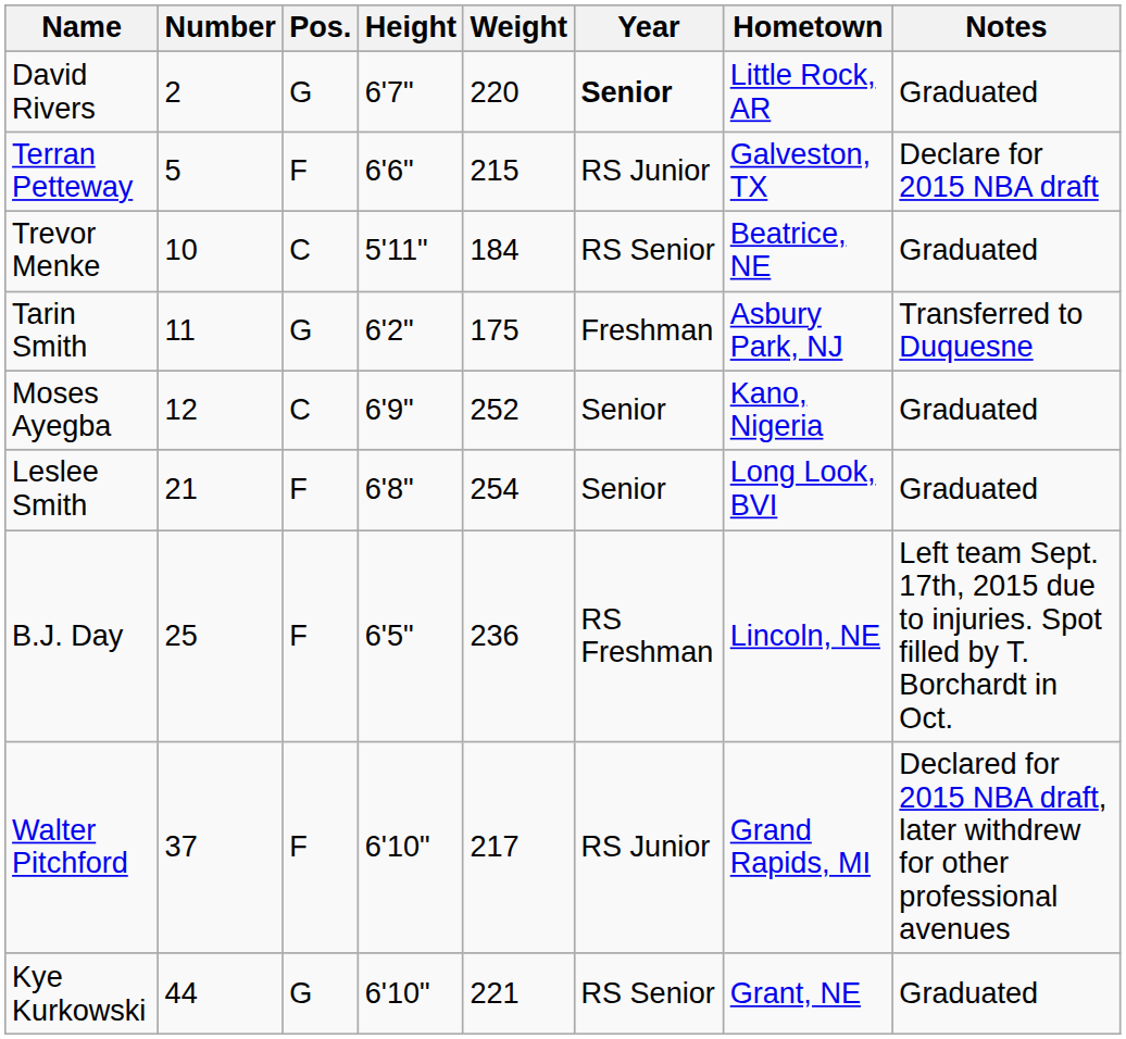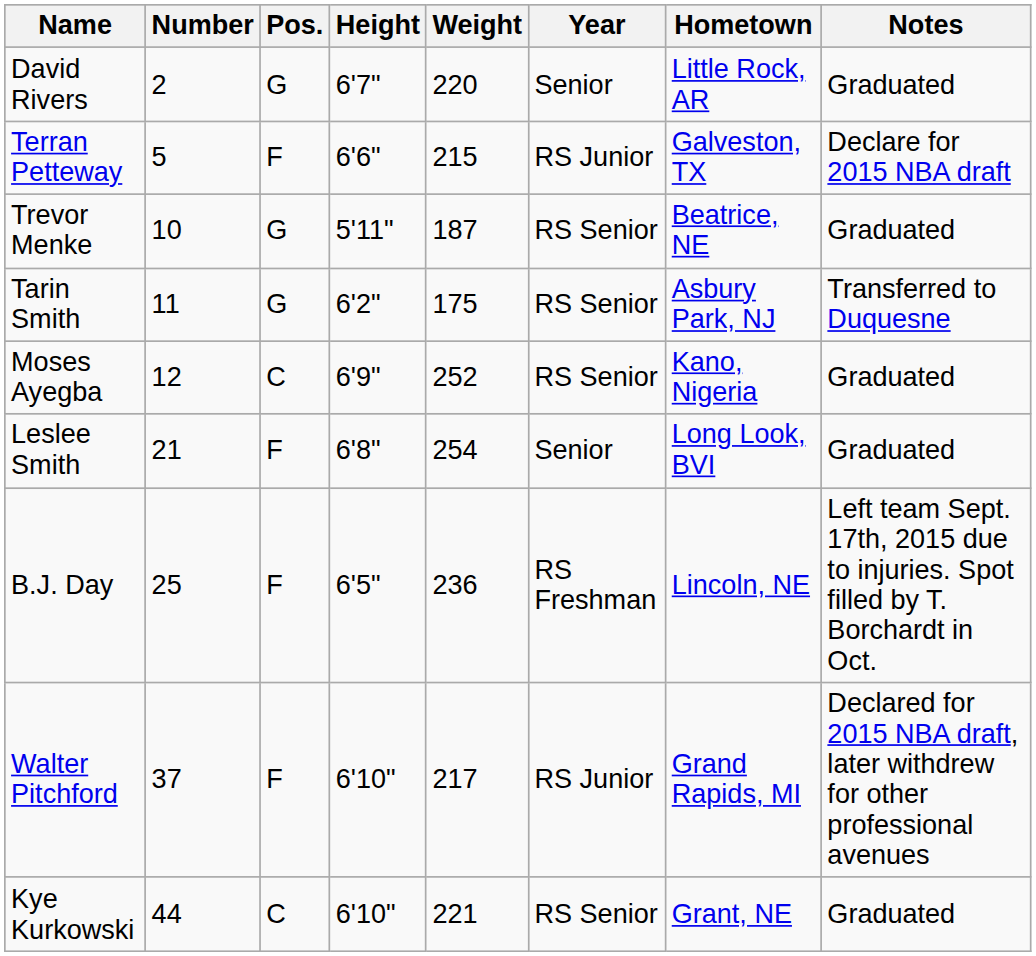David Rivers | Year: bold -> normal
Trevor Menke | Pos.: C -> G
Trevor Menke | Weight: 184 -> 187
Tarin Smith | Year: Freshman -> RS Senior
Moses Ayegba | Year: Senior -> RS Senior
Kye Kurkowski | Pos.: G -> C
